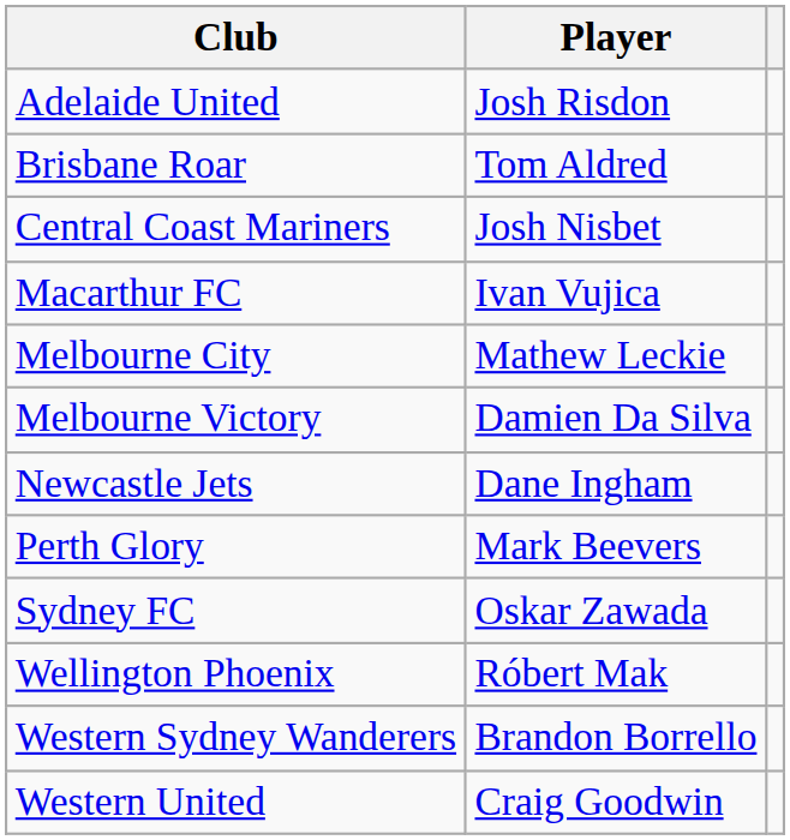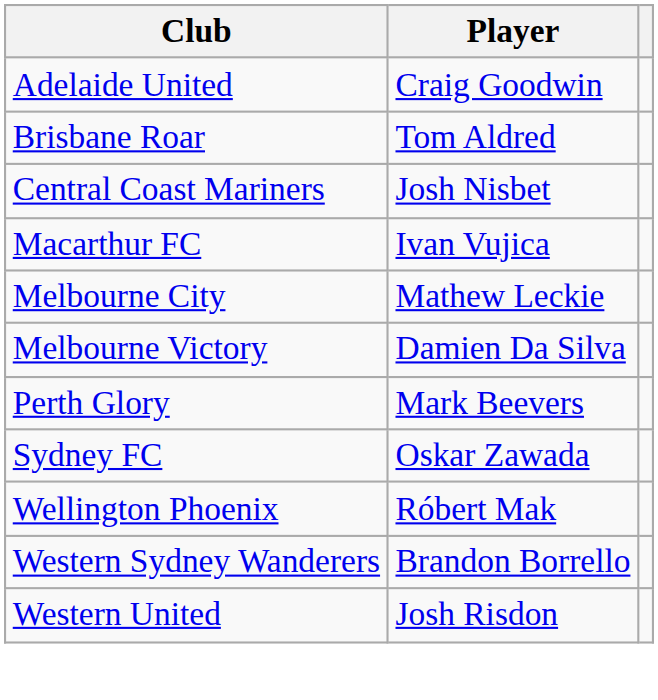Adelaide United | Player: Josh Risdon -> Craig Goodwin
- row: Newcastle Jets | Dane Ingham
Western United | Player: Craig Goodwin -> Josh Risdon
